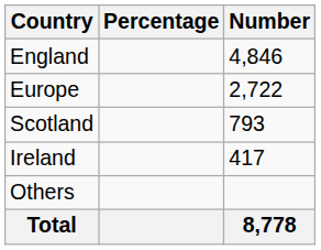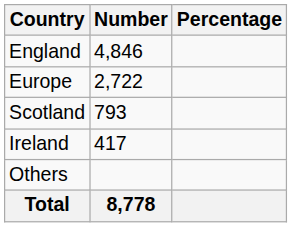columns swapped: Number <-> Percentage
